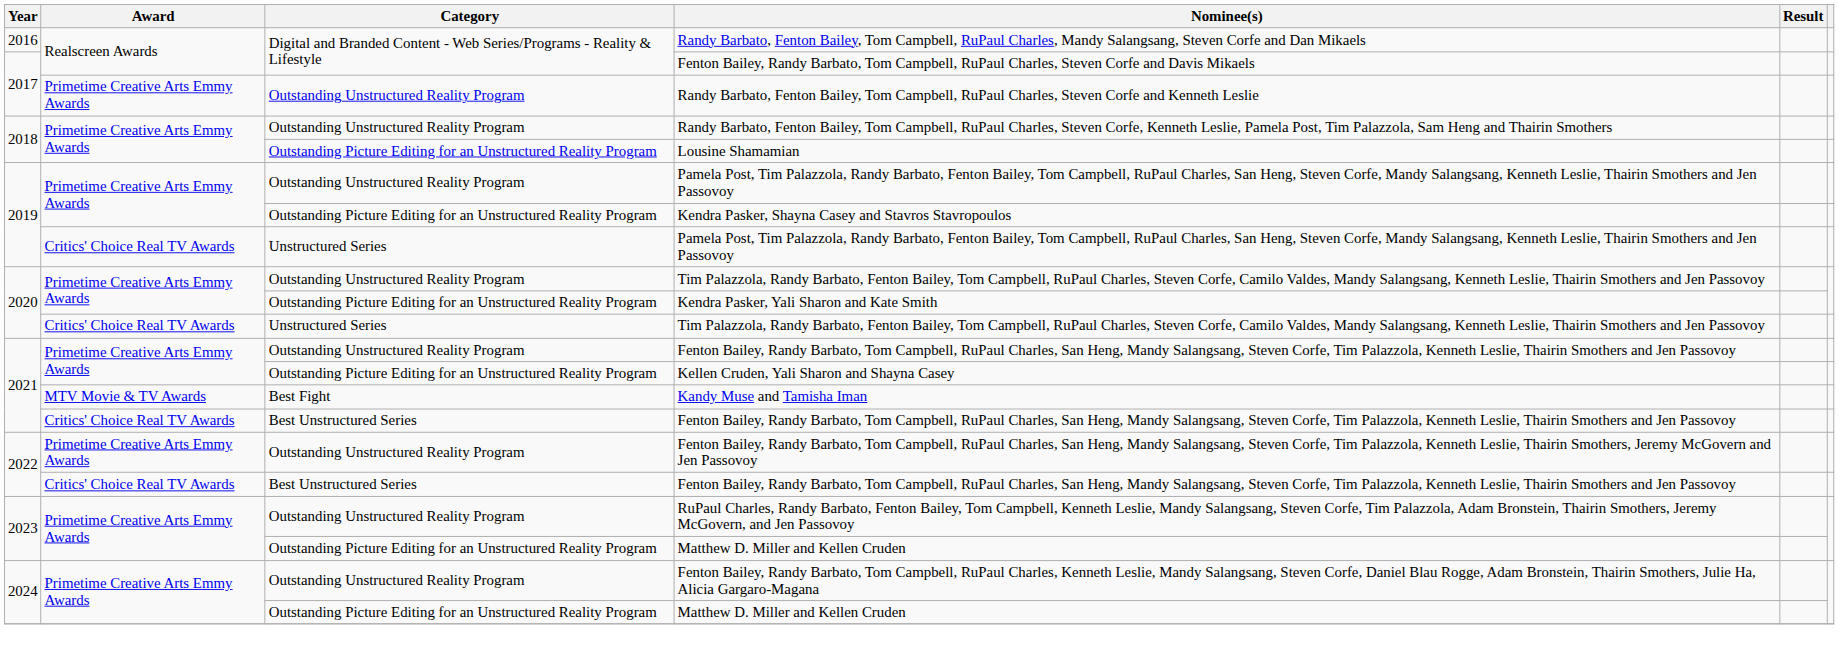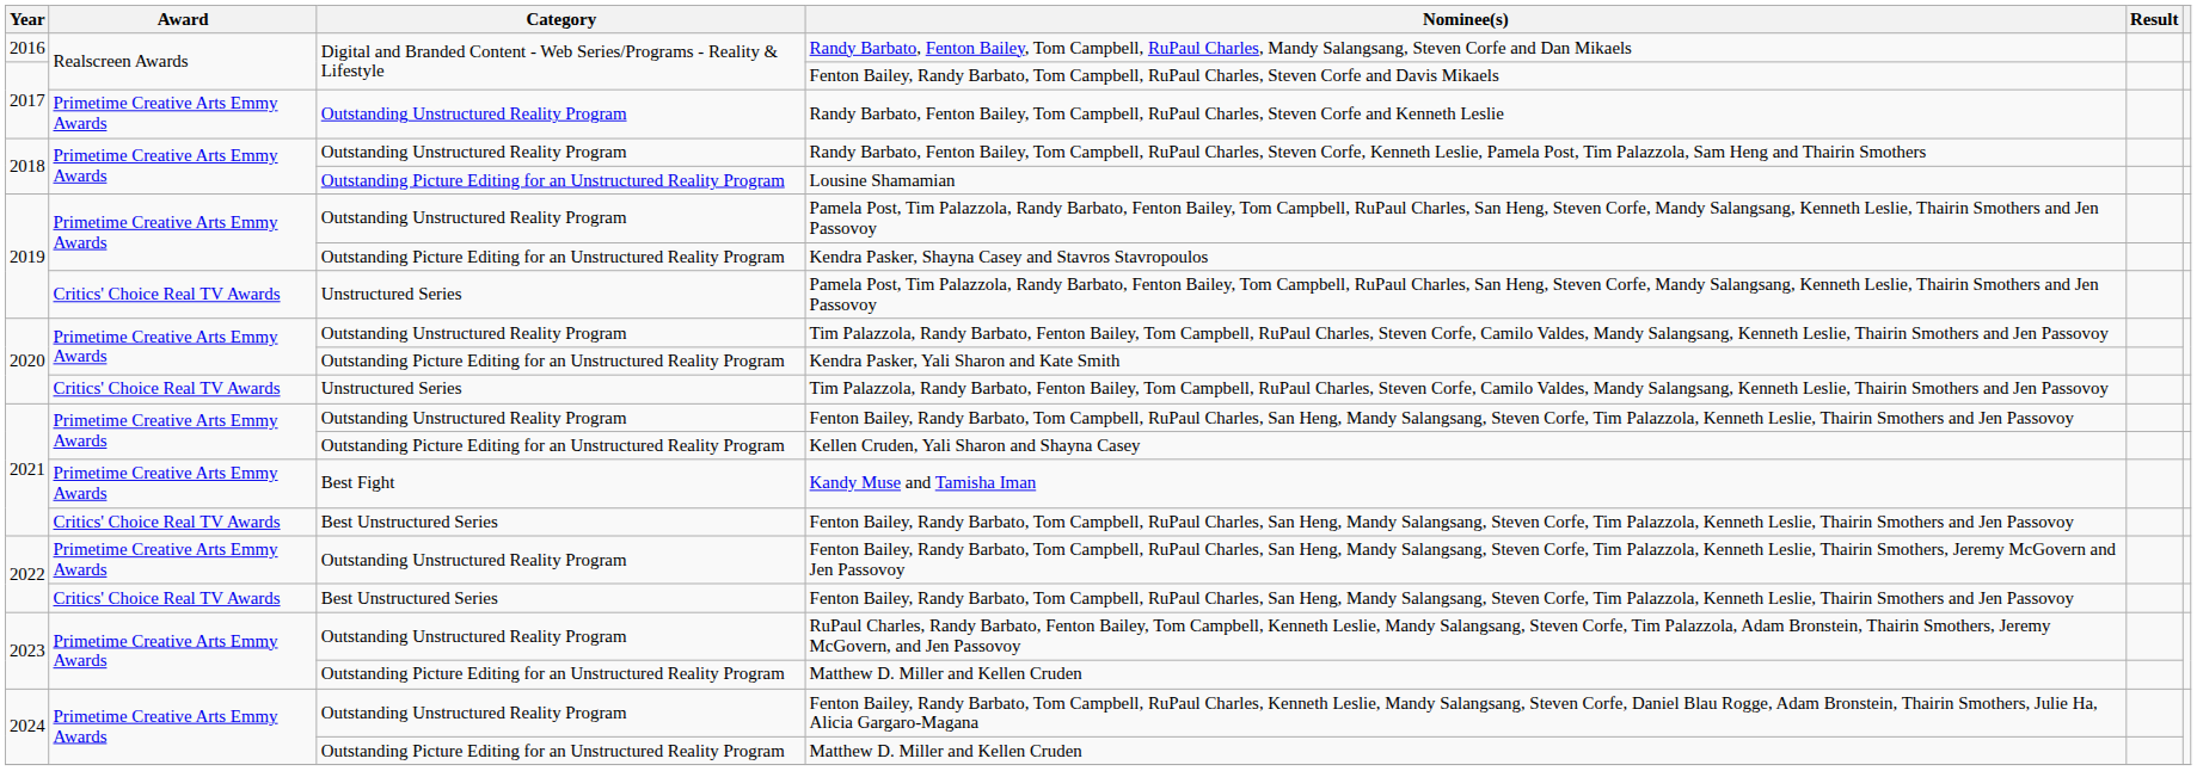Kandy Muse and Tamisha Iman | Award: MTV Movie & TV Awards -> Primetime Creative Arts Emmy Awards
